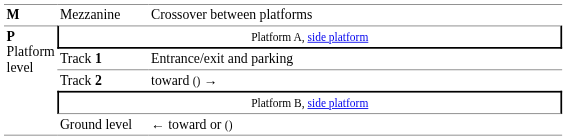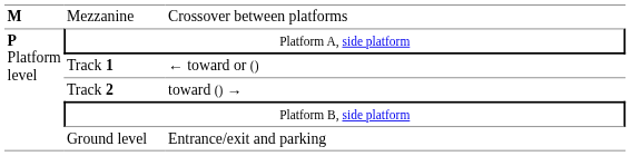Track 1 | column 3: Entrance/exit and parking -> ← toward or ()
Ground level | column 3: ← toward or () -> Entrance/exit and parking
